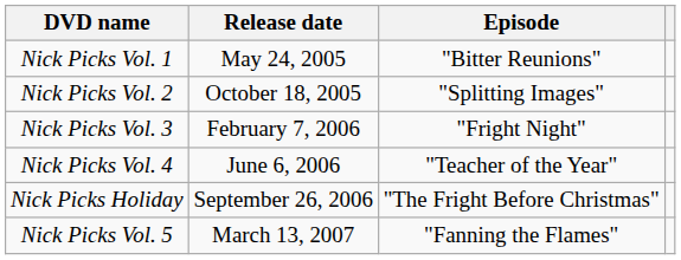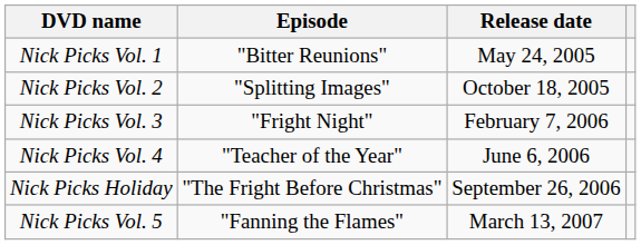columns swapped: Release date <-> Episode
